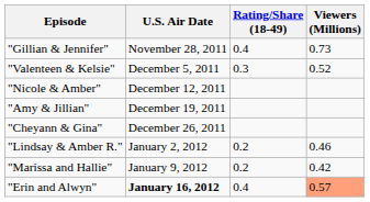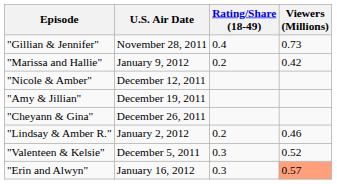rows swapped: "Valenteen & Kelsie" <-> "Marissa and Hallie"
"Erin and Alwyn" | U.S. Air Date: bold -> normal
"Erin and Alwyn" | Rating/Share (18-49): 0.4 -> 0.3
